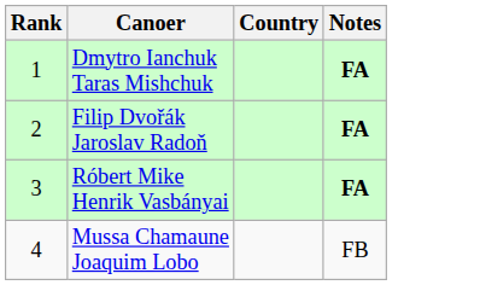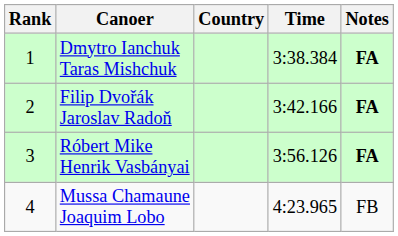+ column: Time | 3:38.384 | 3:42.166 | 3:56.126 | 4:23.965
